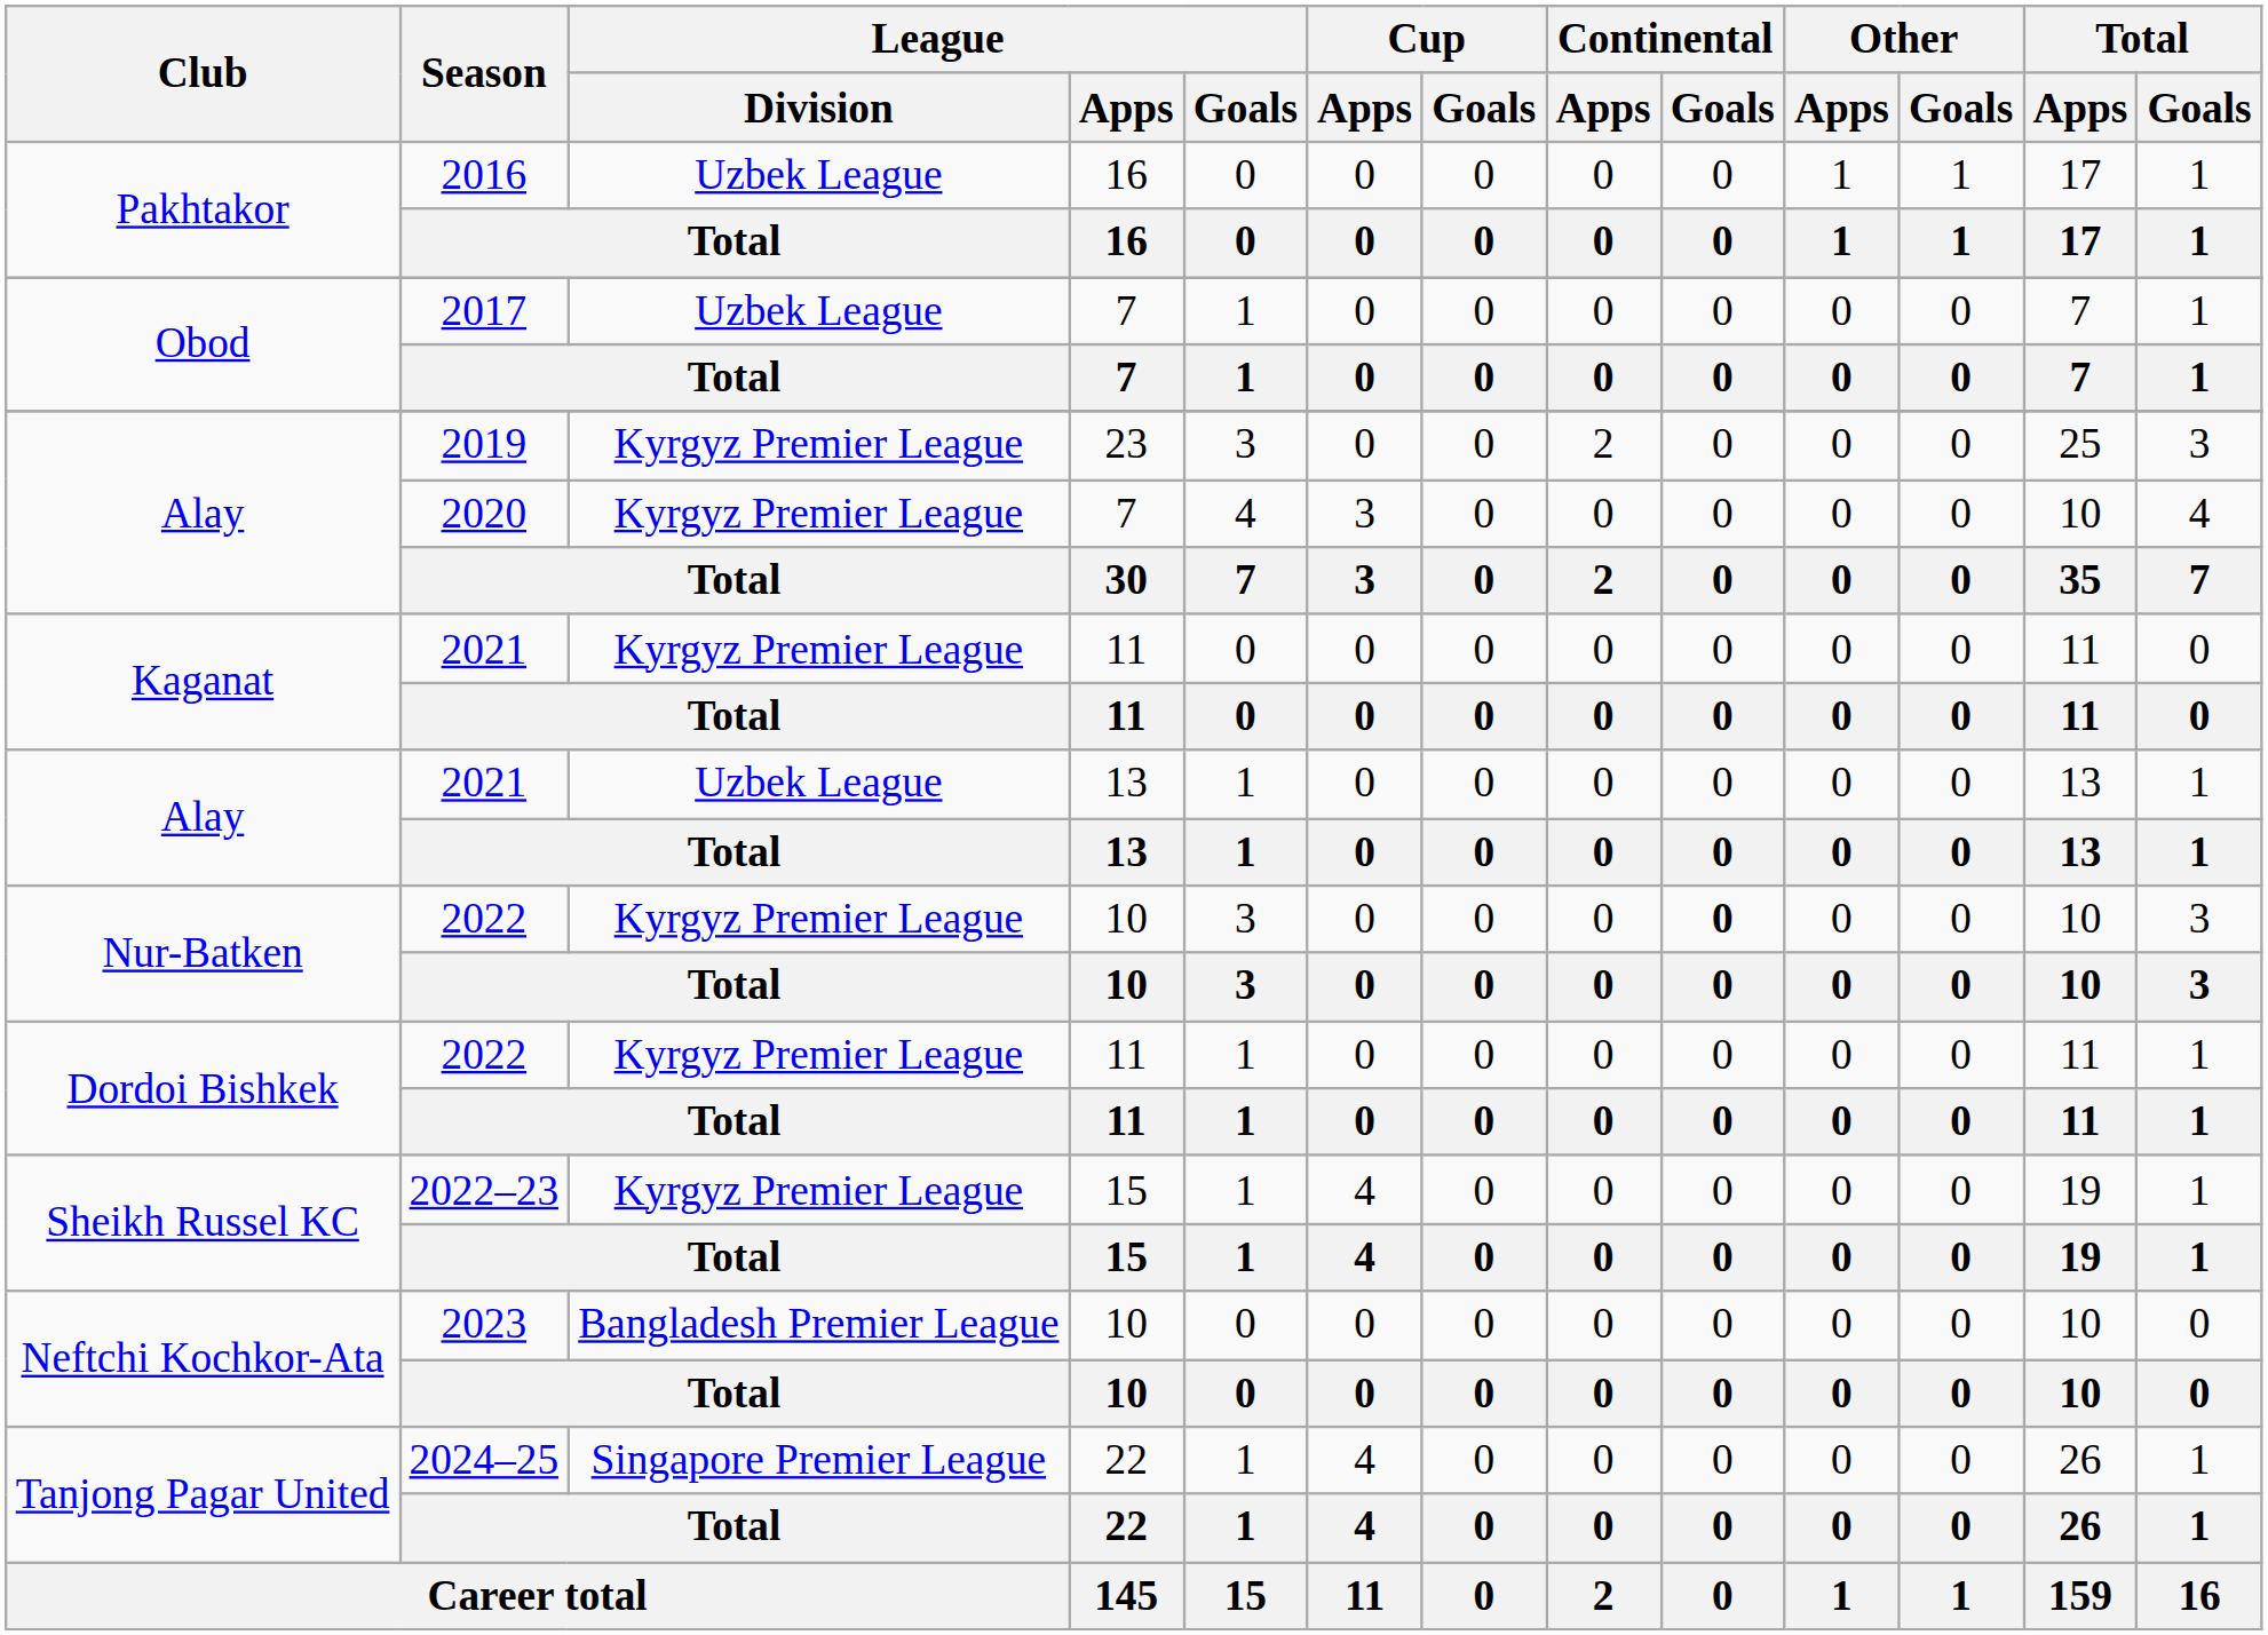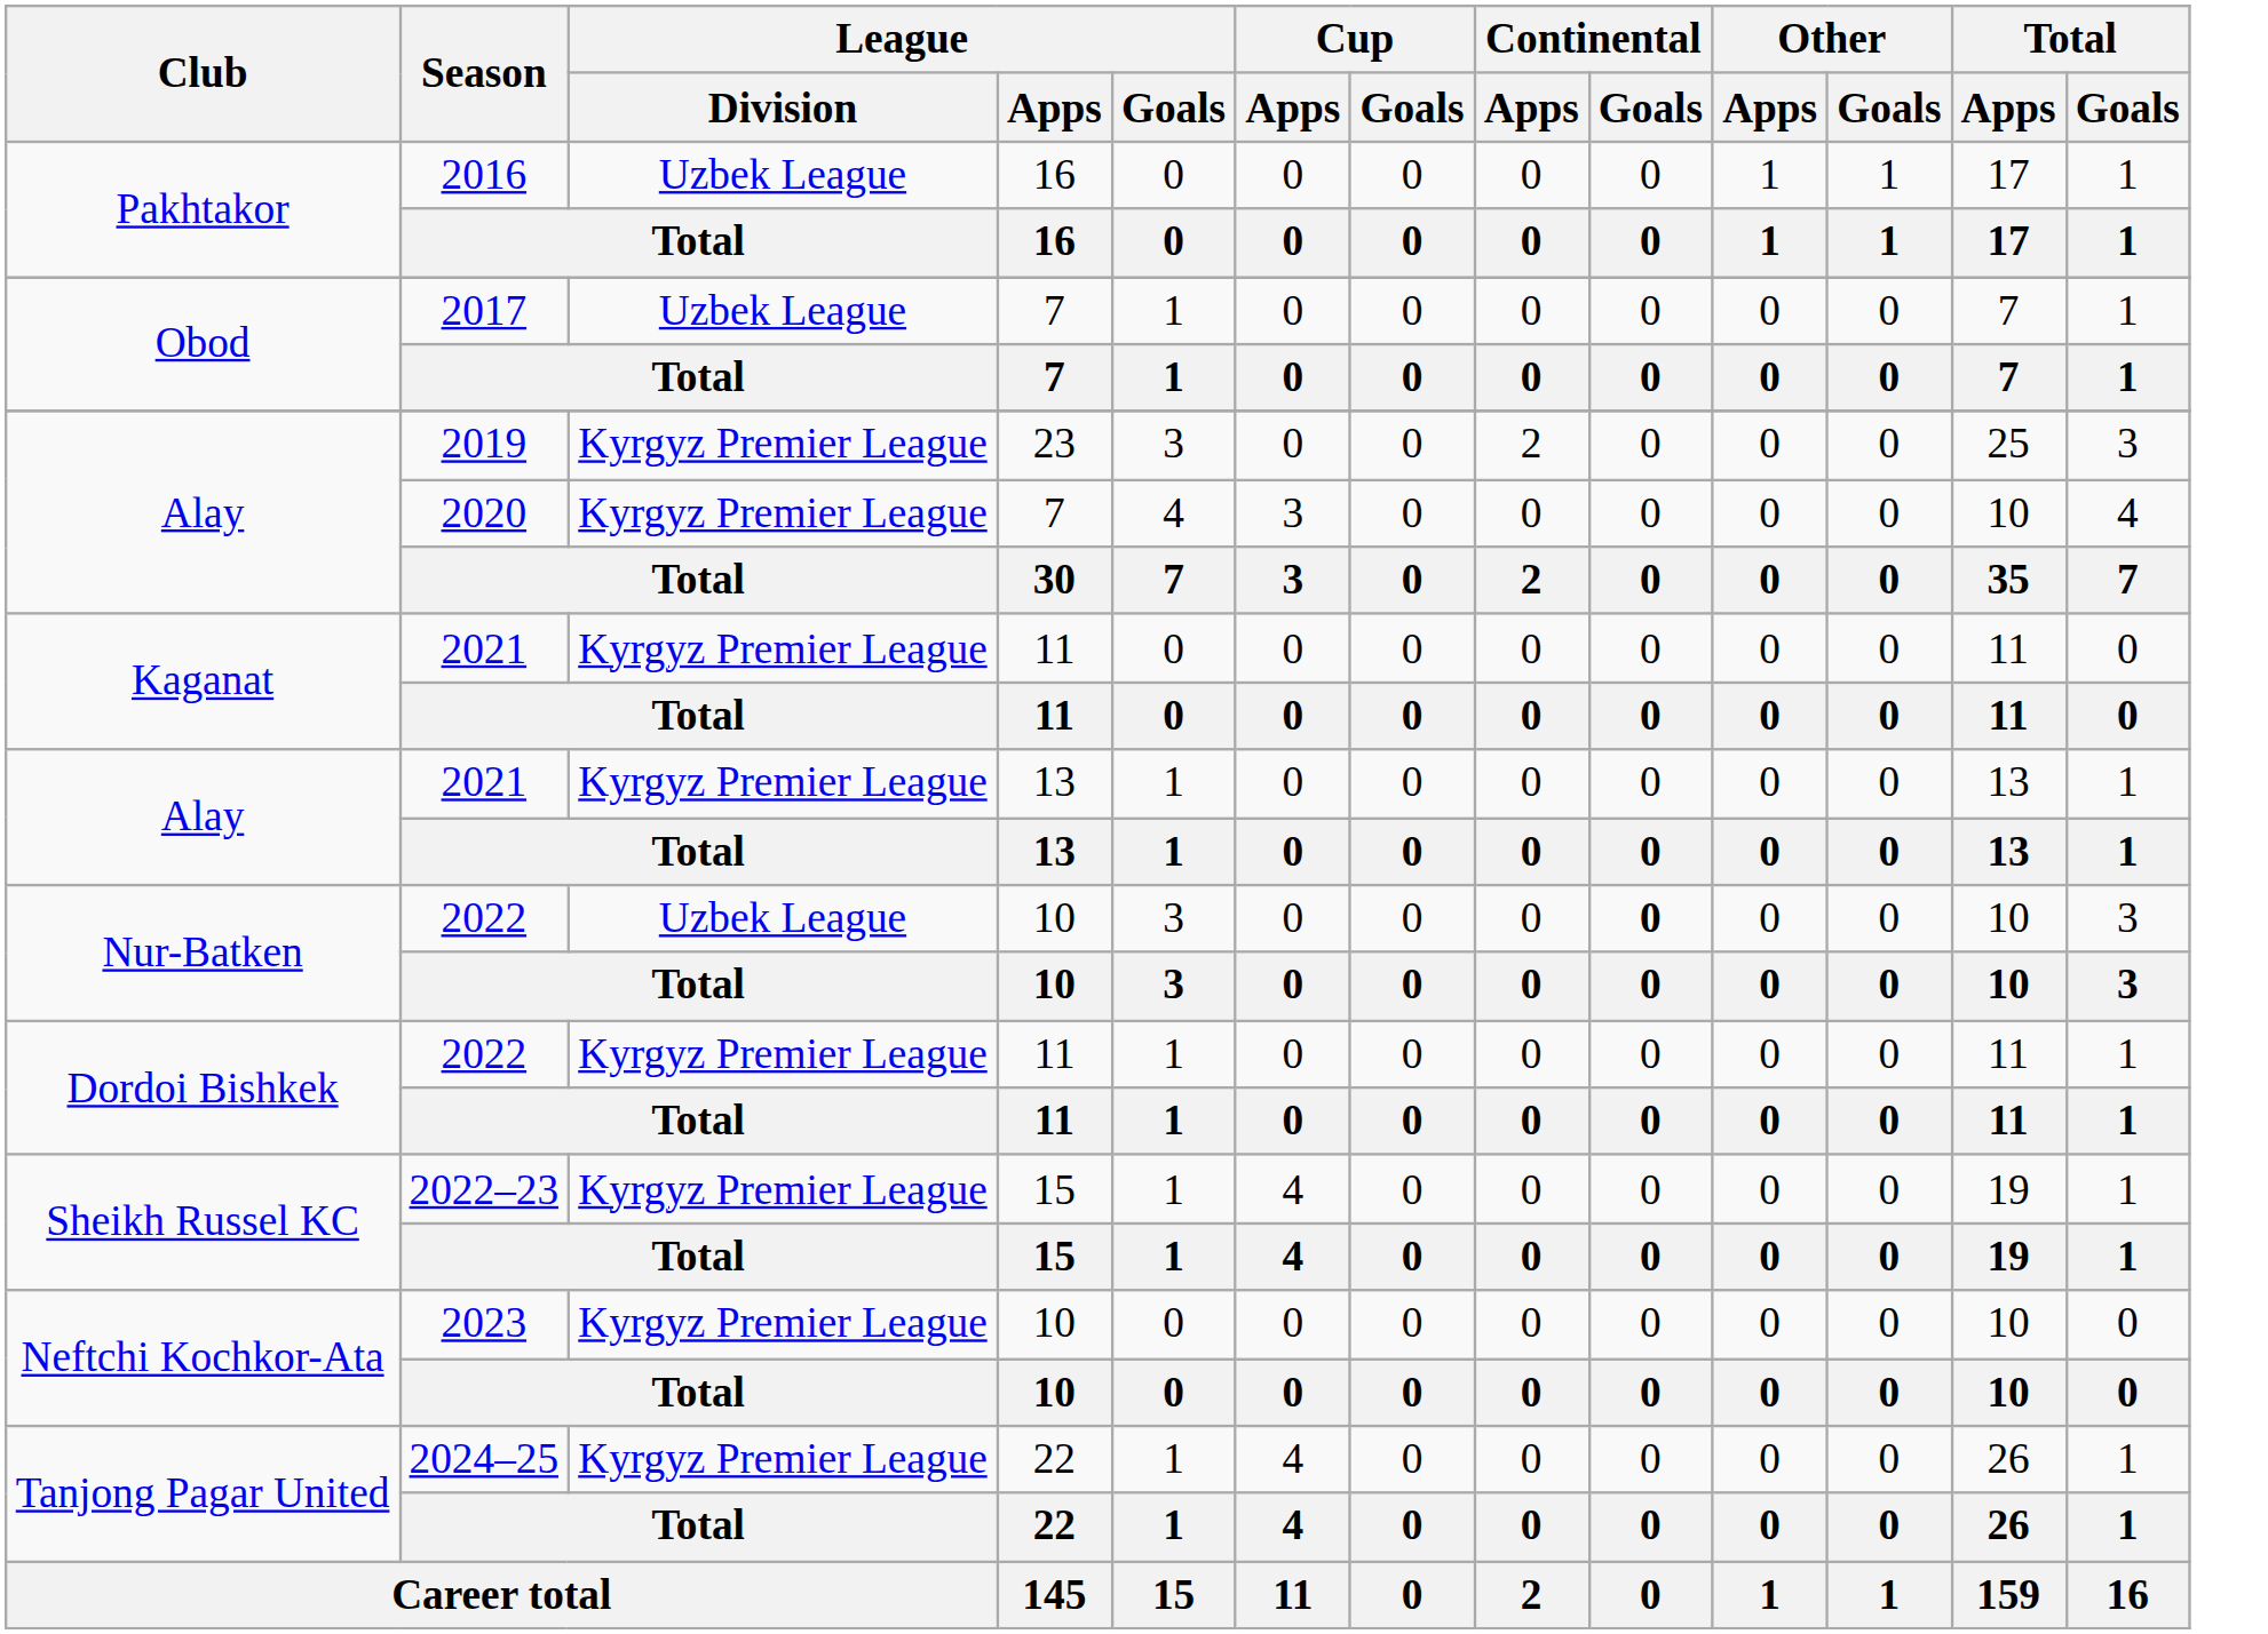Alay / 2021 | League / Division: Uzbek League -> Kyrgyz Premier League
Nur-Batken / 2022 | League / Division: Kyrgyz Premier League -> Uzbek League
Neftchi Kochkor-Ata / 2023 | League / Division: Bangladesh Premier League -> Kyrgyz Premier League
Tanjong Pagar United / 2024–25 | League / Division: Singapore Premier League -> Kyrgyz Premier League
